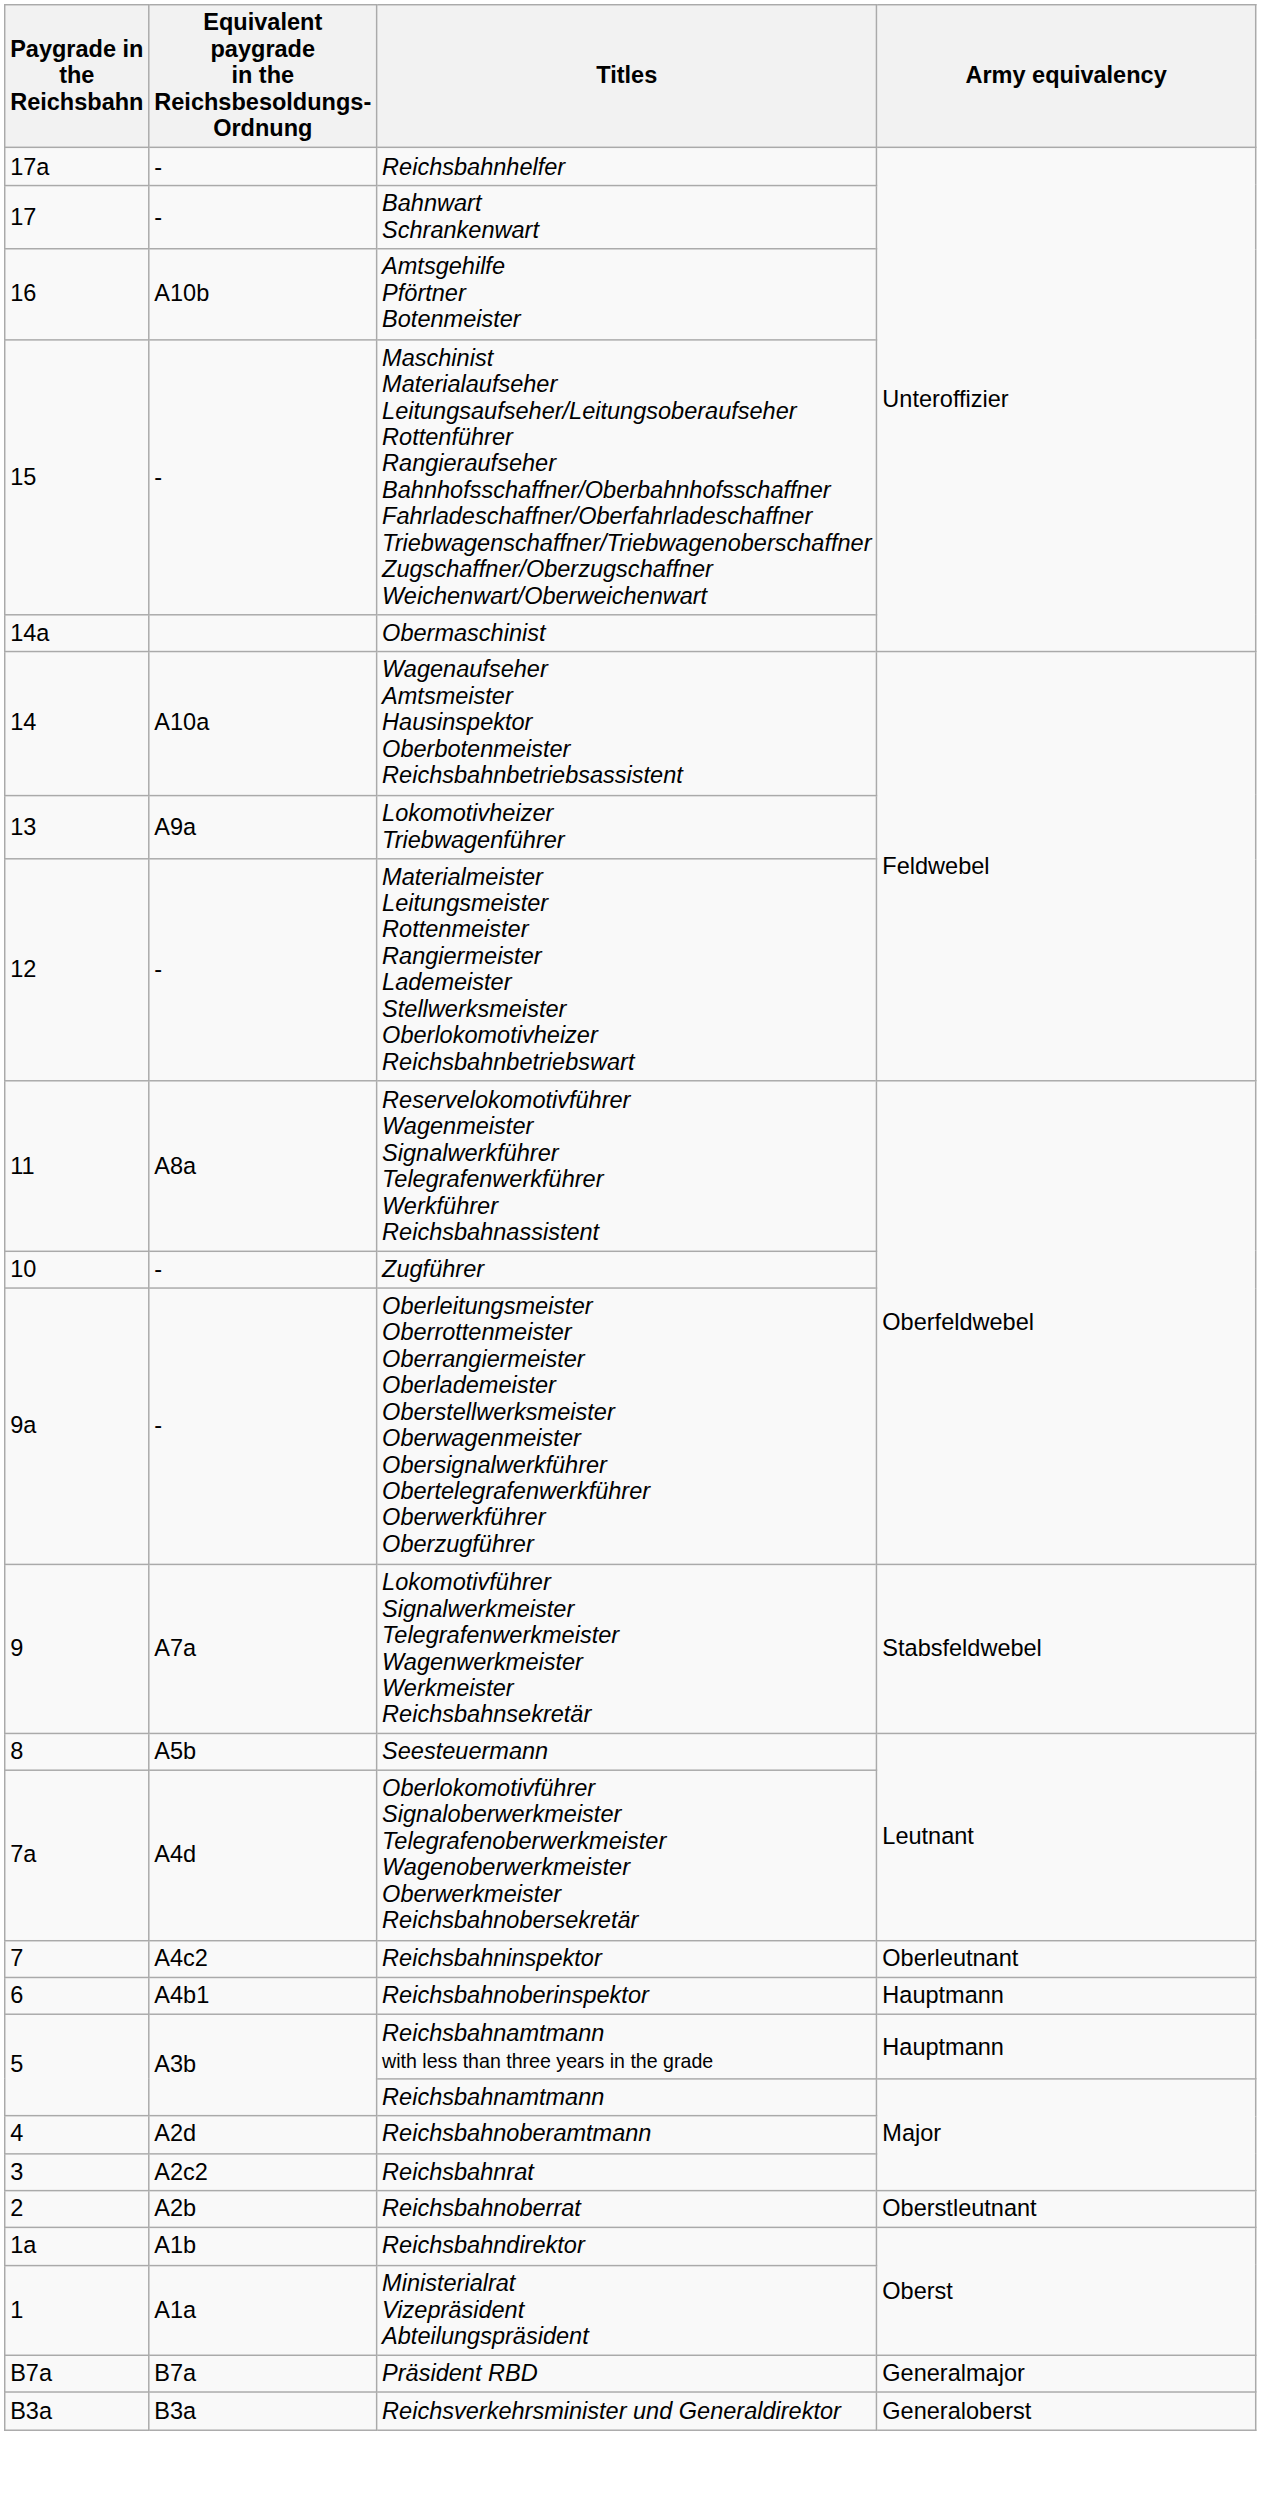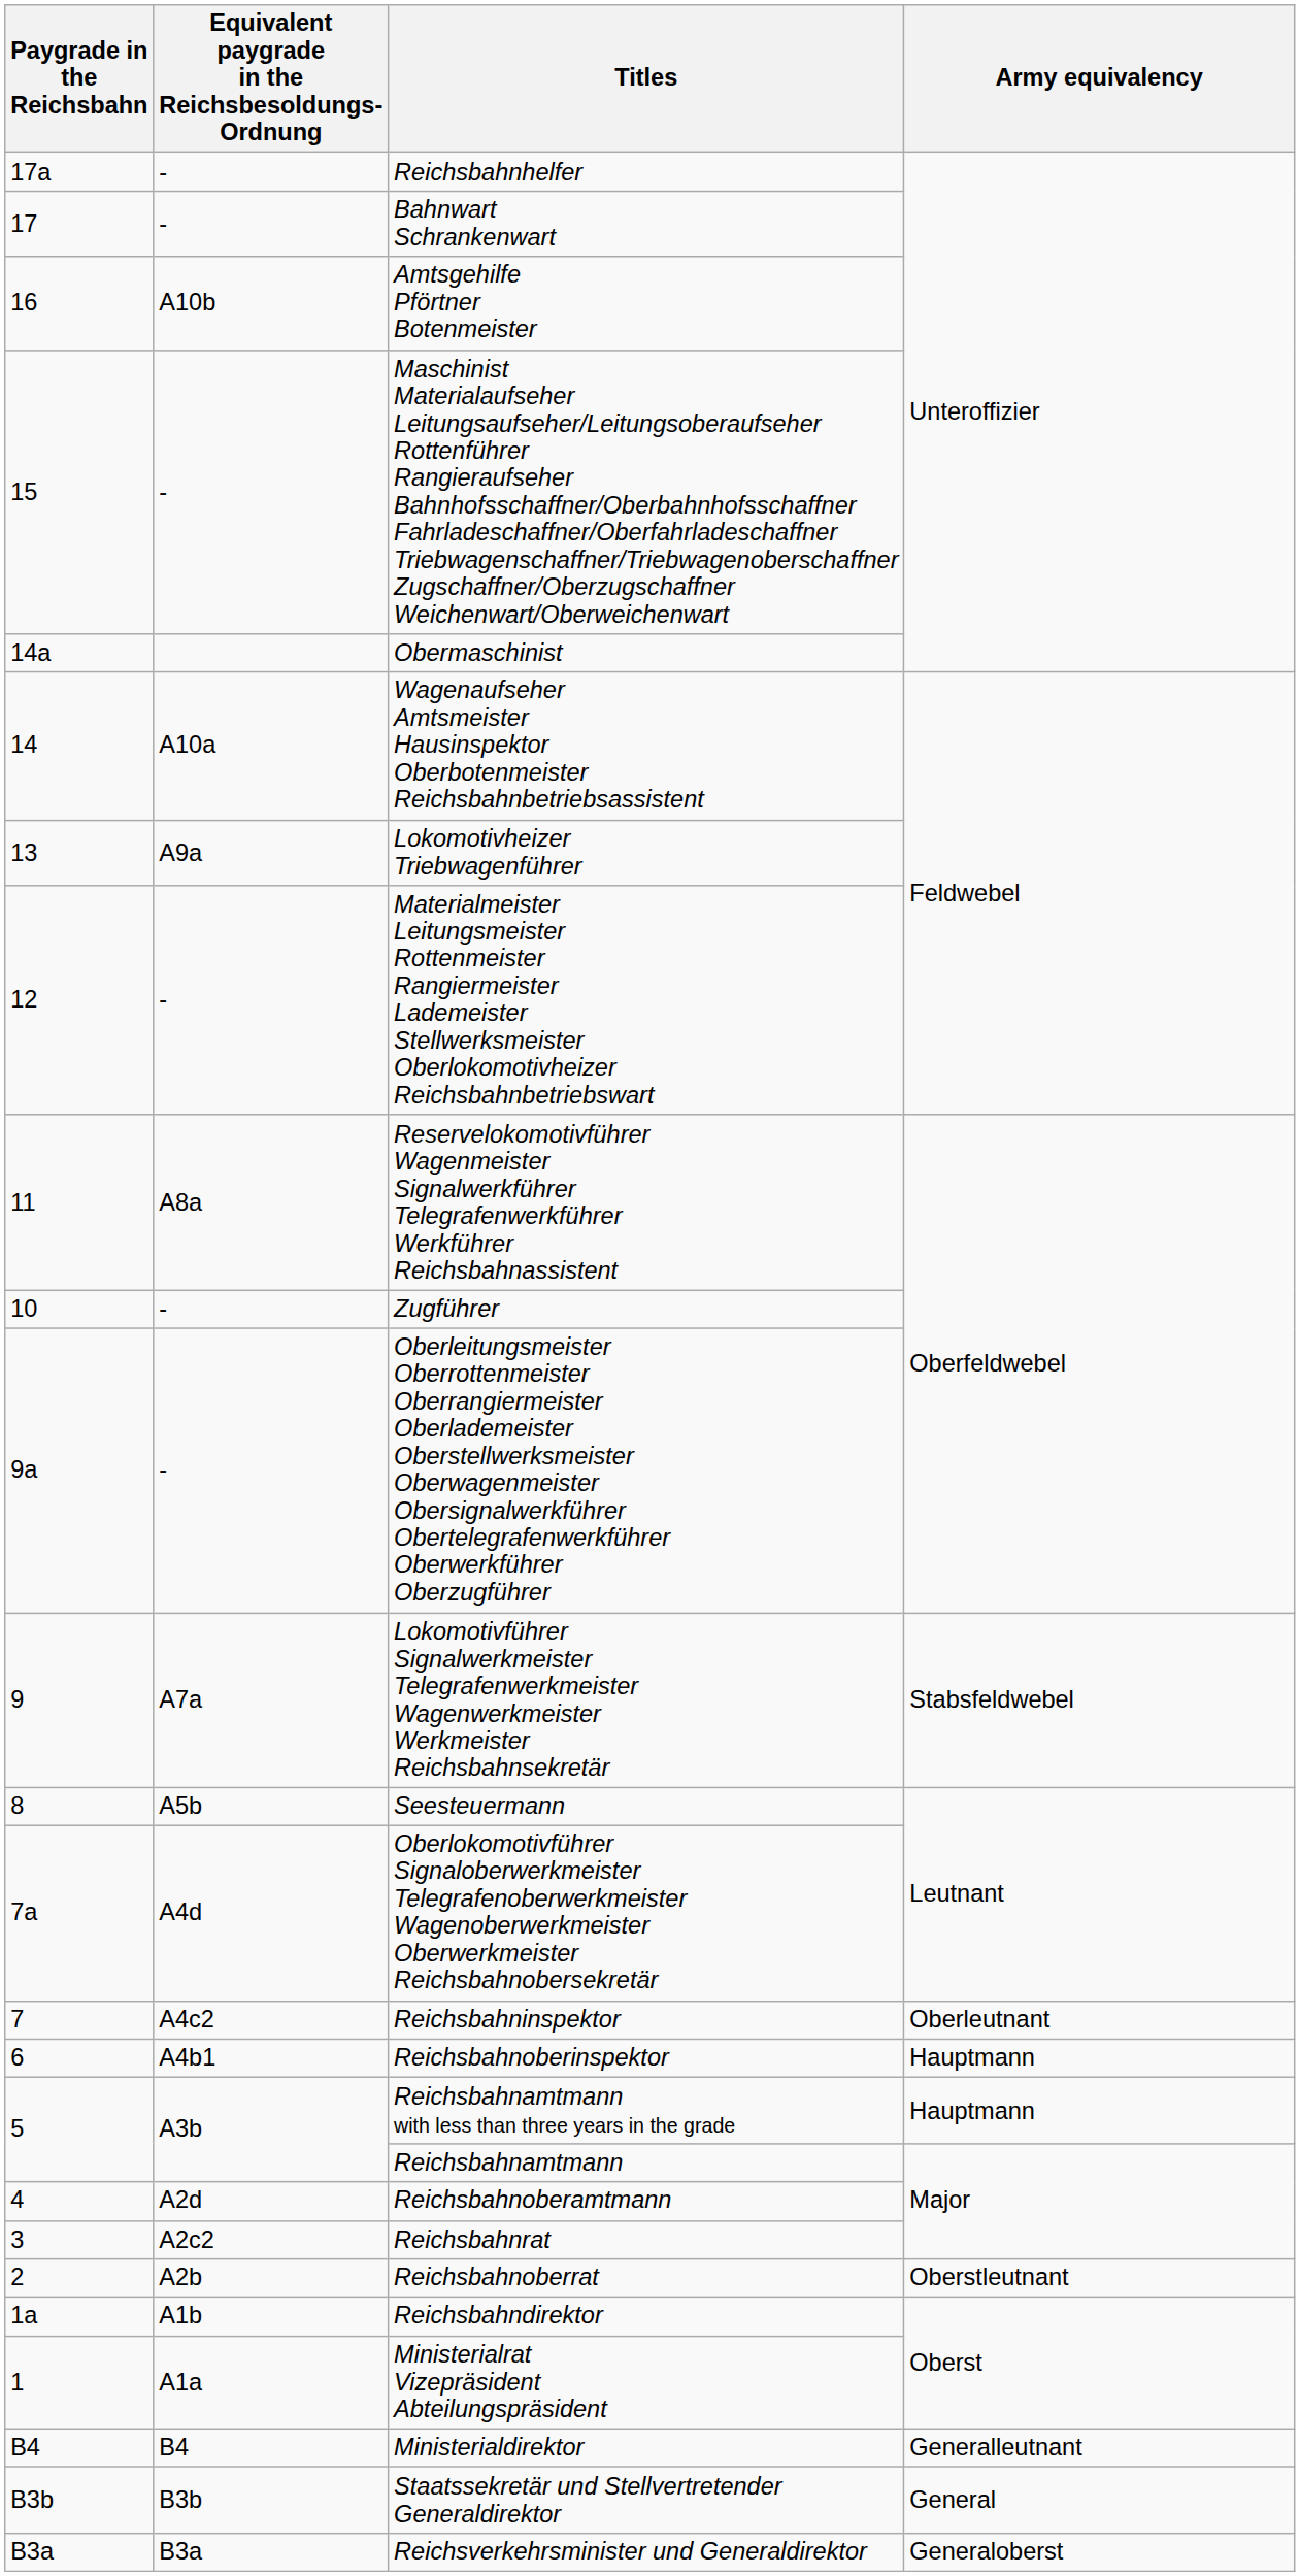- row: B7a | B7a | Präsident RBD | Generalmajor
+ row: B4 | B4 | Ministerialdirektor | Generalleutnant
+ row: B3b | B3b | Staatssekretär und Stellvertretender Generaldirektor | General
